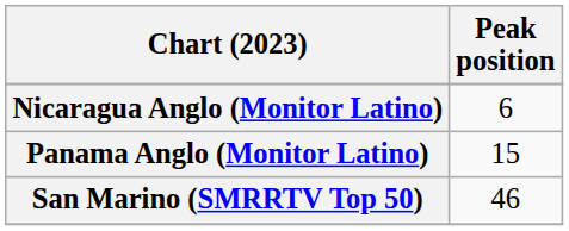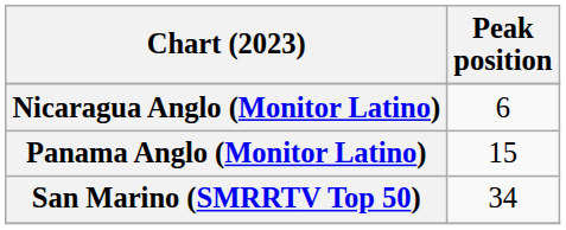San Marino (SMRRTV Top 50) | Peak position: 46 -> 34
